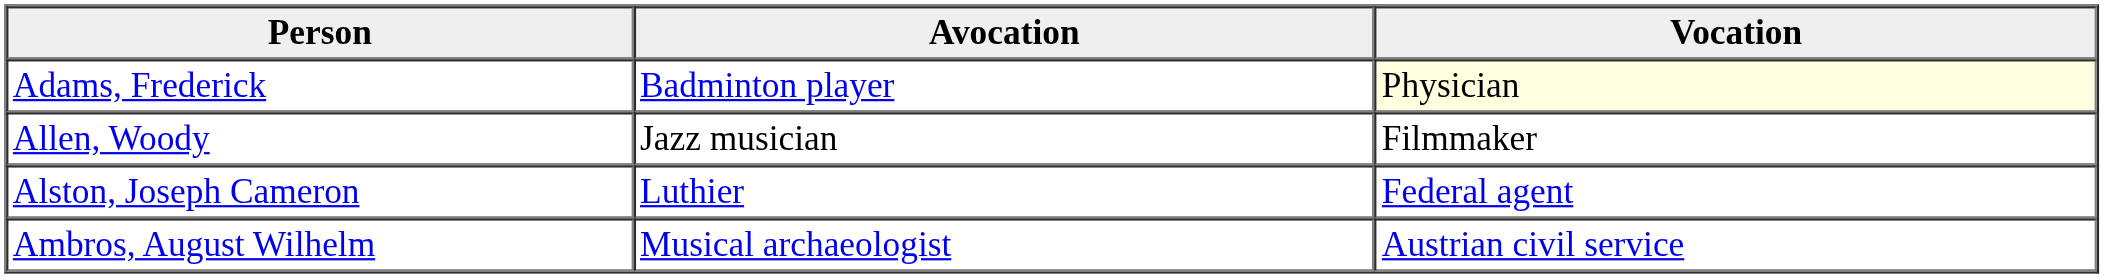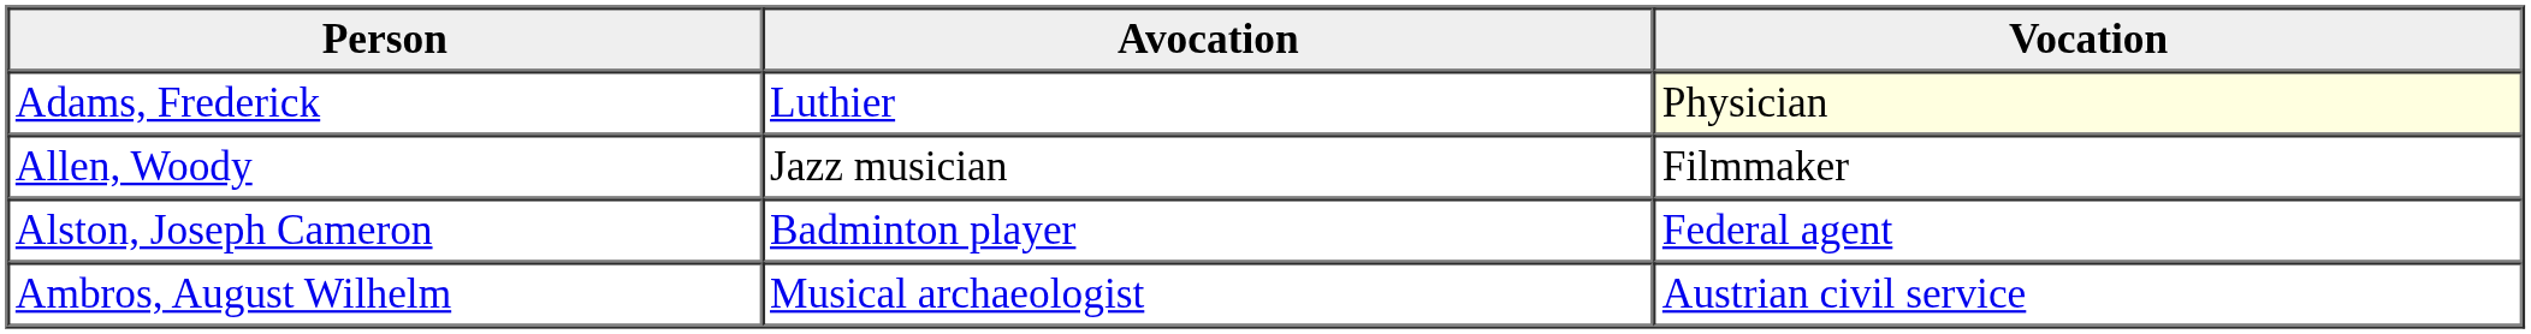Adams, Frederick | Avocation: Badminton player -> Luthier
Alston, Joseph Cameron | Avocation: Luthier -> Badminton player
